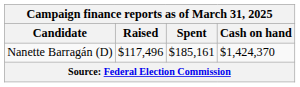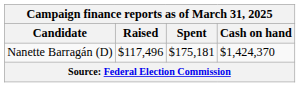Nanette Barragán (D) | Spent: $185,161 -> $175,181
